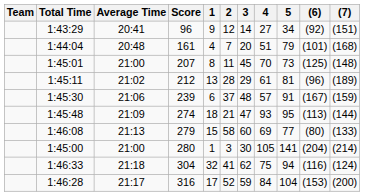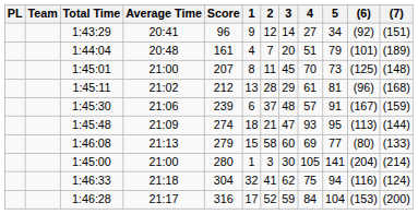+ column: PL
1:44:04 | (7): (168) -> (189)
1:45:11 | (7): (189) -> (168)
